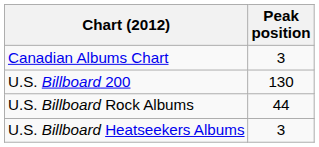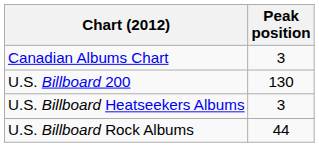rows swapped: U.S. Billboard Rock Albums <-> U.S. Billboard Heatseekers Albums
